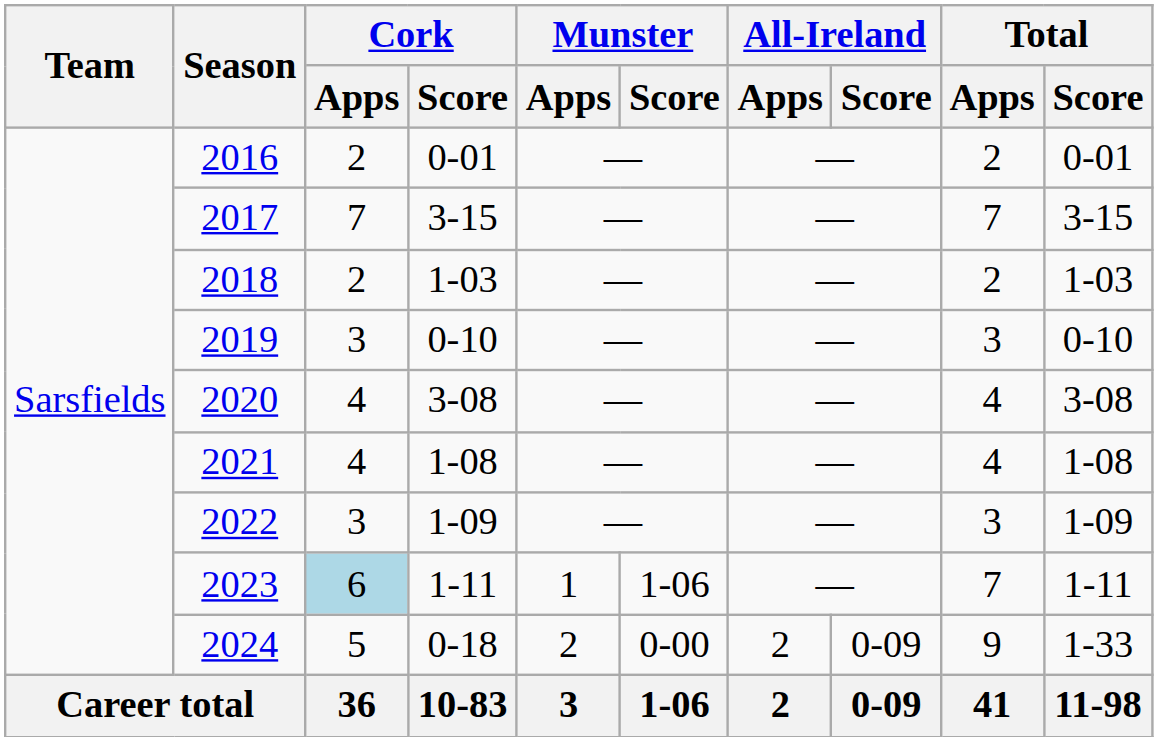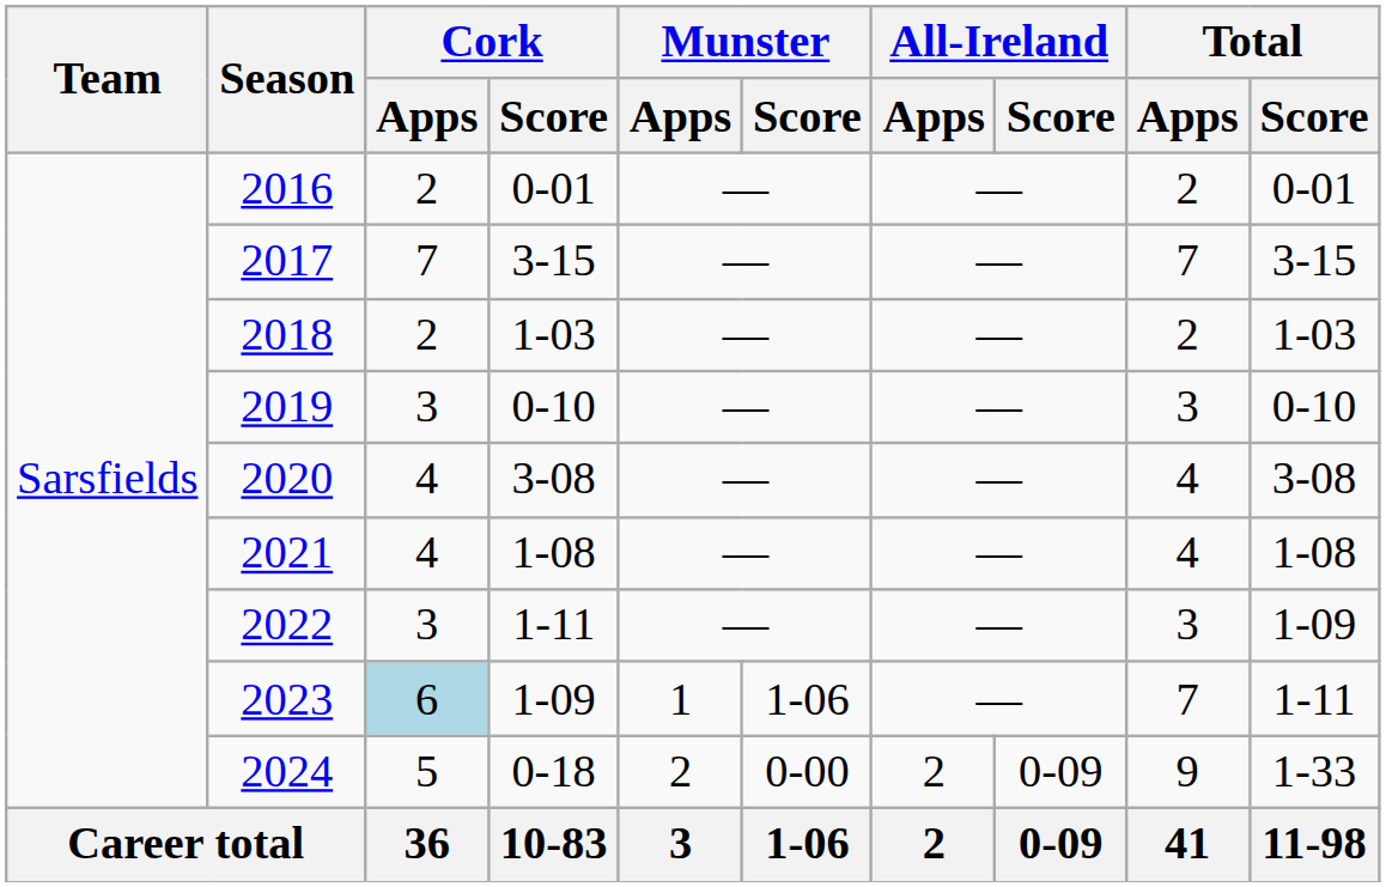2022 | Cork / Score: 1-09 -> 1-11
2023 | Cork / Score: 1-11 -> 1-09
